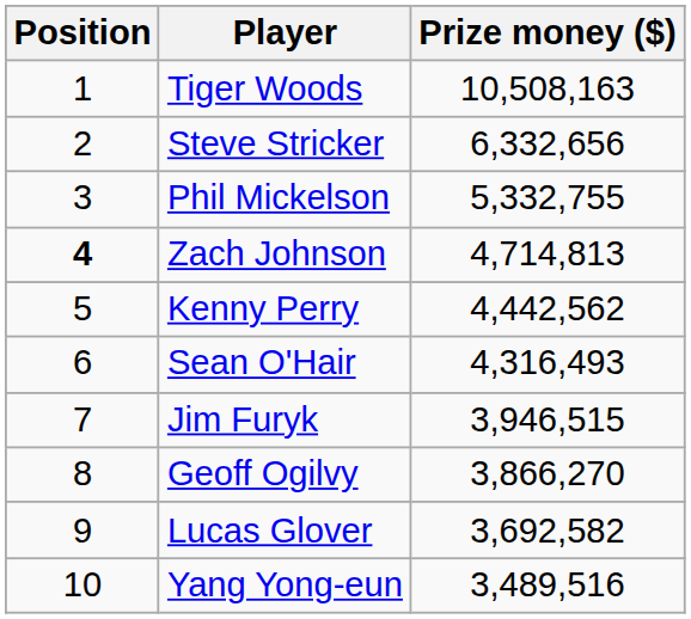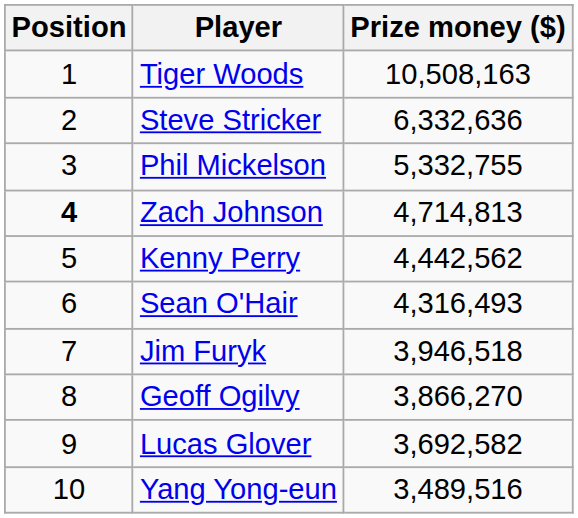Steve Stricker | Prize money ($): 6,332,656 -> 6,332,636
Jim Furyk | Prize money ($): 3,946,515 -> 3,946,518
